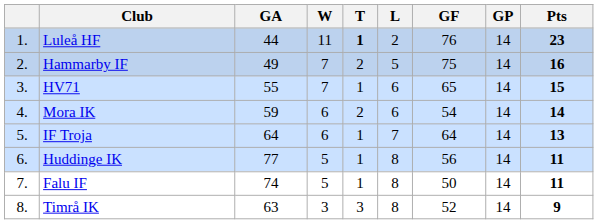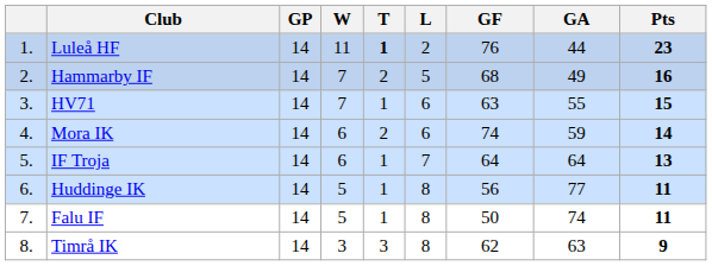columns swapped: GP <-> GA
Hammarby IF | GF: 75 -> 68
HV71 | GF: 65 -> 63
Mora IK | GF: 54 -> 74
Timrå IK | GF: 52 -> 62
